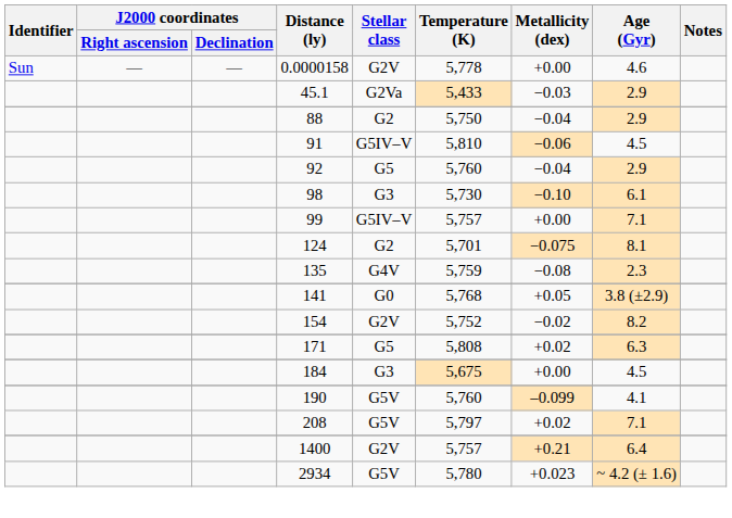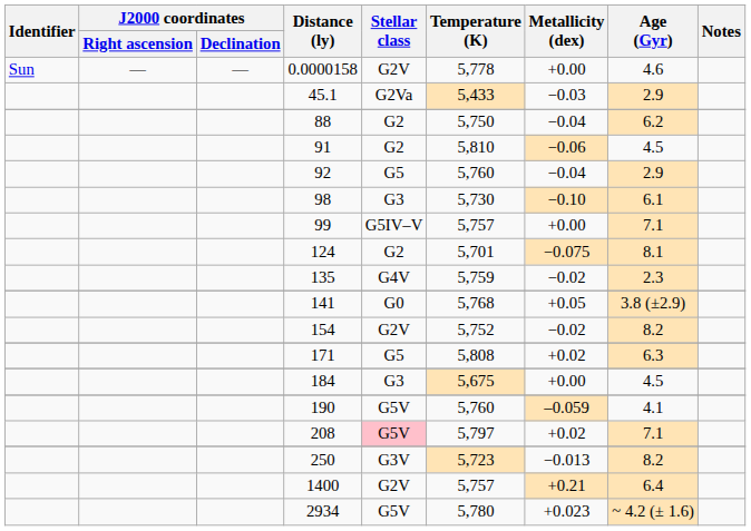88 | Age (Gyr): 2.9 -> 6.2
91 | Stellar class: G5IV–V -> G2
135 | Metallicity (dex): −0.08 -> −0.02
190 | Metallicity (dex): –0.099 -> –0.059
208 | Stellar class: no background -> pink background
+ row: 250 | G3V | 5,723 | −0.013 | 8.2
